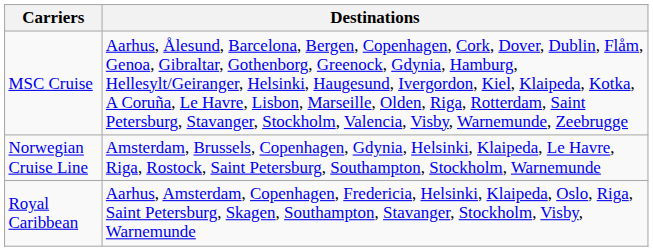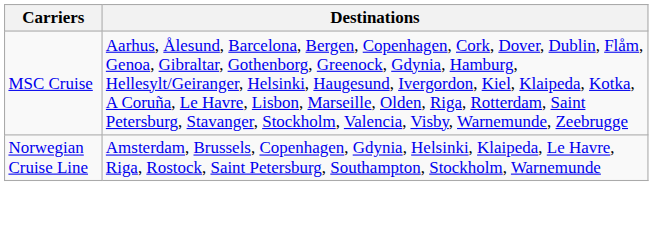- row: Royal Caribbean | Aarhus, Amsterdam, Copenhagen, Fredericia, Helsinki, Klaipeda, Oslo, Riga, Saint Petersburg, Skagen, Southampton, Stavanger, Stockholm, Visby, Warnemunde
